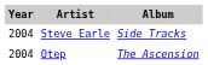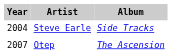Otep | Year: 2004 -> 2007
